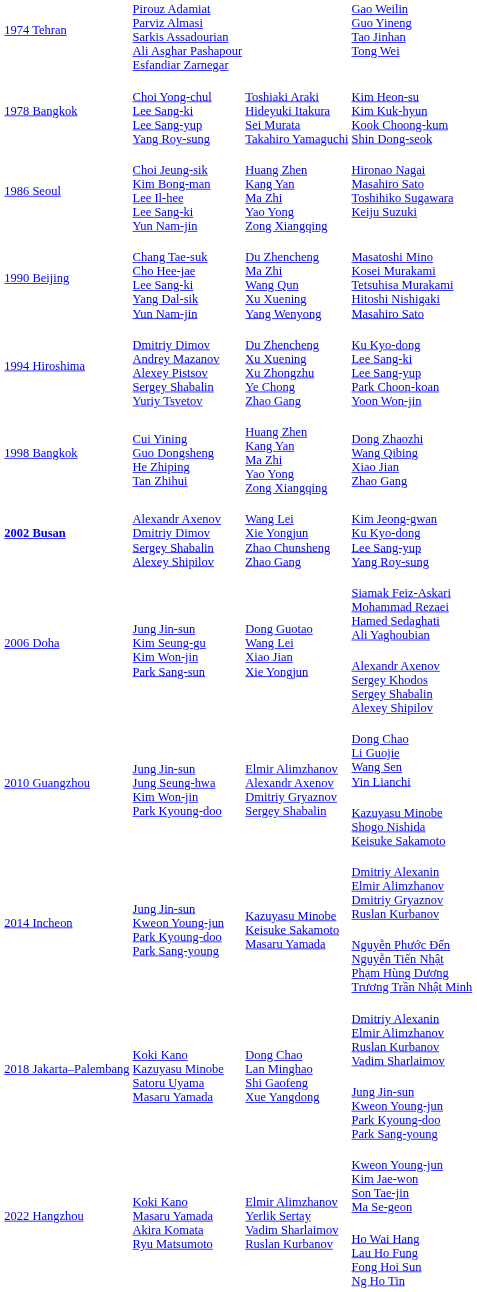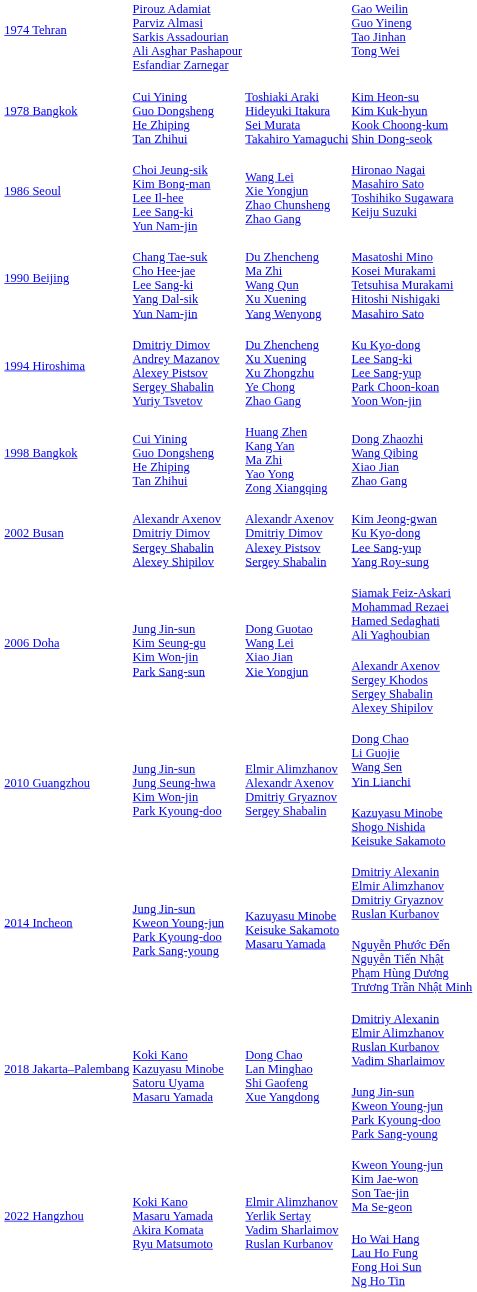Kim Heon-su Kim Kuk-hyun Kook Choong-kum Shin Dong-seok | column 2: Choi Yong-chul Lee Sang-ki Lee Sang-yup Yang Roy-sung -> Cui Yining Guo Dongsheng He Zhiping Tan Zhihui
Hironao Nagai Masahiro Sato Toshihiko Sugawara Keiju Suzuki | column 3: Huang Zhen Kang Yan Ma Zhi Yao Yong Zong Xiangqing -> Wang Lei Xie Yongjun Zhao Chunsheng Zhao Gang
Kim Jeong-gwan Ku Kyo-dong Lee Sang-yup Yang Roy-sung | column 1: bold -> normal
Kim Jeong-gwan Ku Kyo-dong Lee Sang-yup Yang Roy-sung | column 3: Wang Lei Xie Yongjun Zhao Chunsheng Zhao Gang -> Alexandr Axenov Dmitriy Dimov Alexey Pistsov Sergey Shabalin
